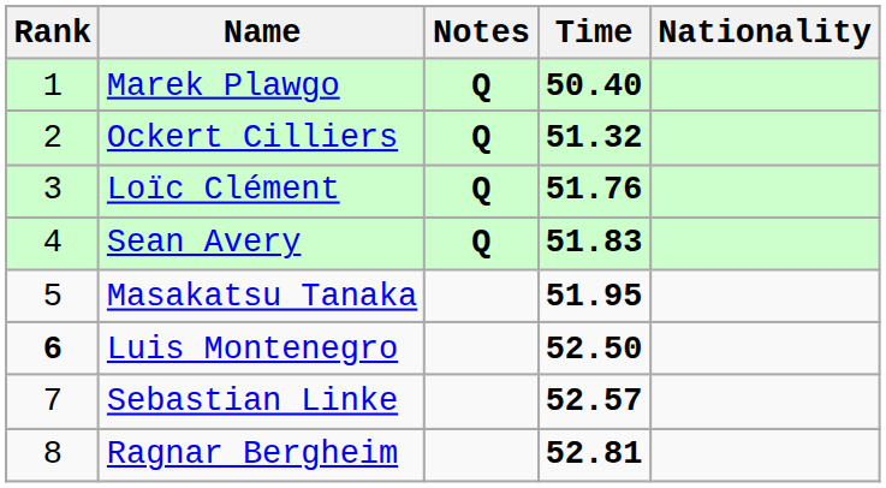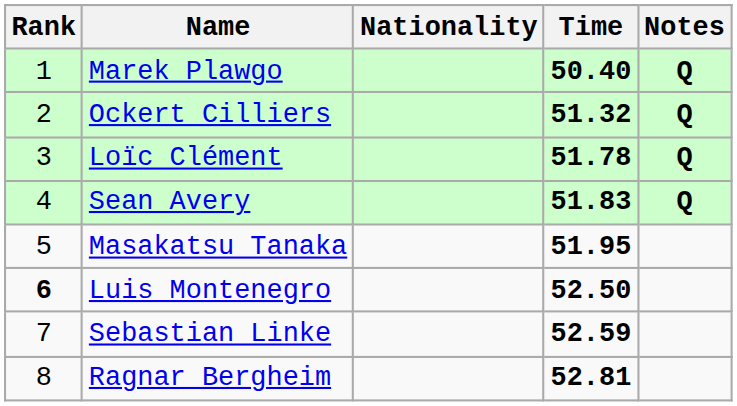columns swapped: Nationality <-> Notes
Loïc Clément | Time: 51.76 -> 51.78
Sebastian Linke | Time: 52.57 -> 52.59
